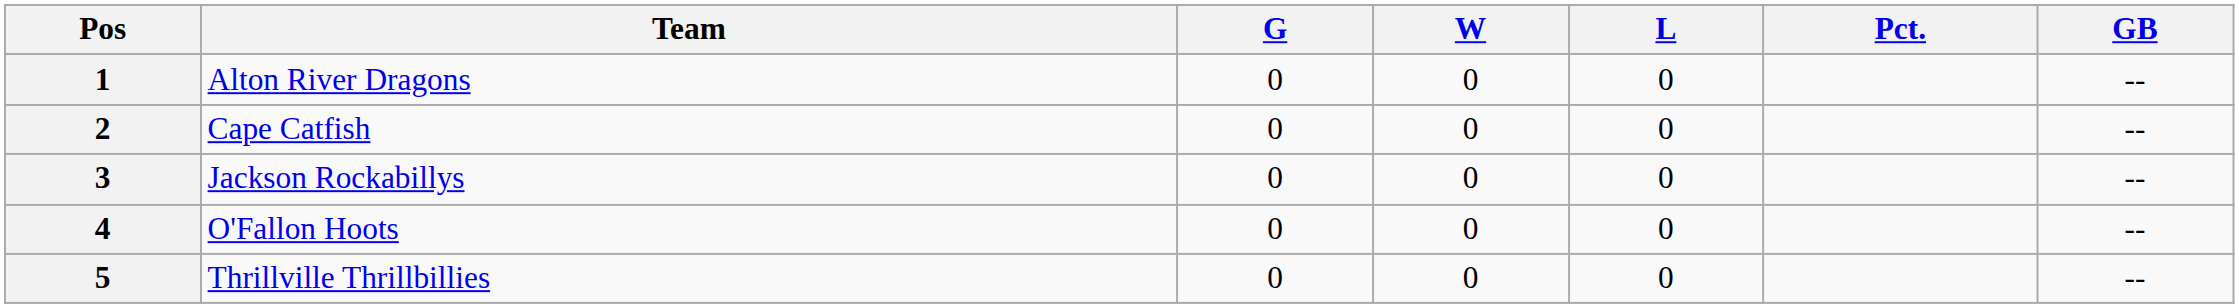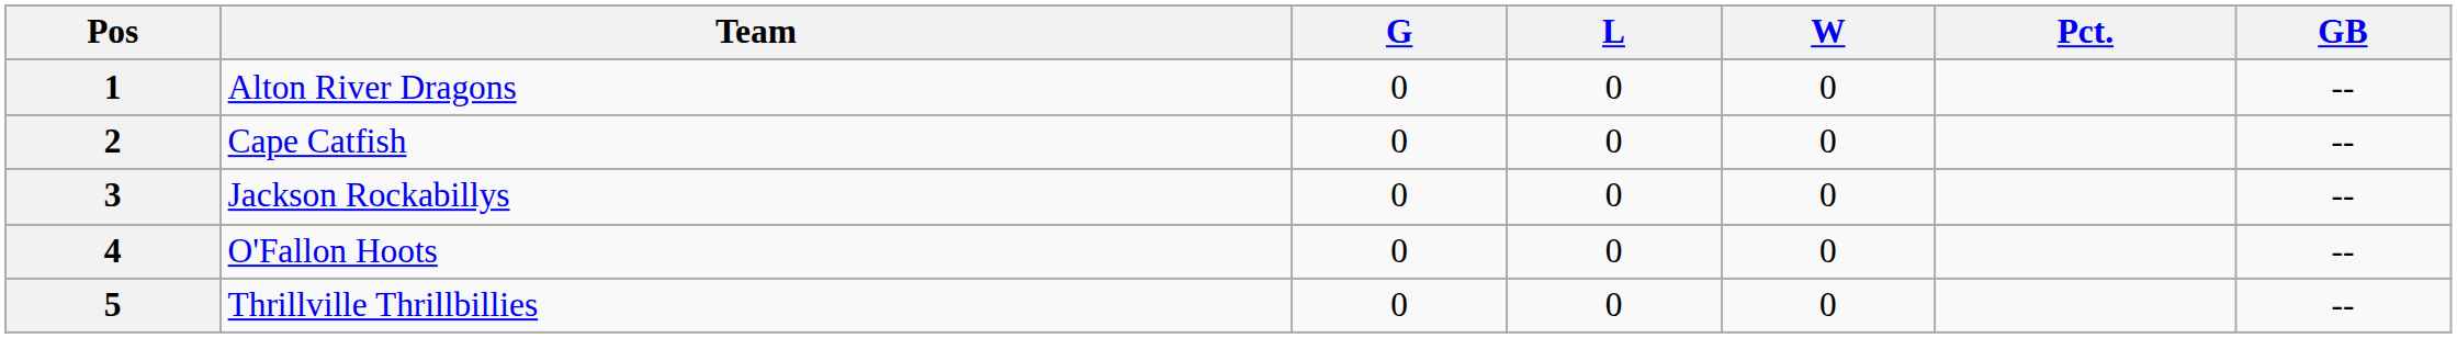columns swapped: W <-> L
